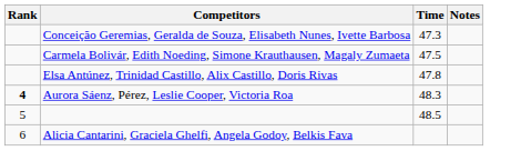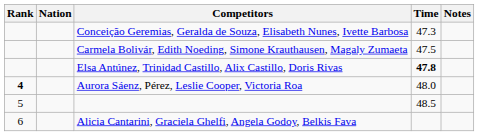+ column: Nation
Elsa Antúnez, Trinidad Castillo, Alix Castillo, Doris Rivas | Time: normal -> bold
Aurora Sáenz, Pérez, Leslie Cooper, Victoria Roa | Time: 48.3 -> 48.0
